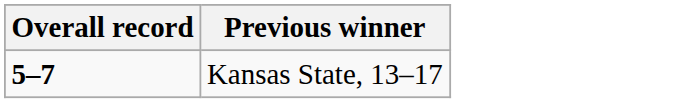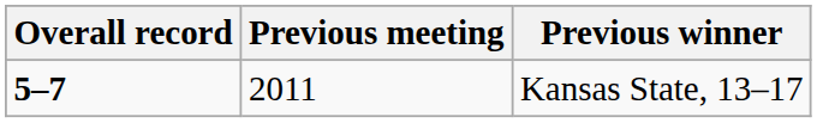+ column: Previous meeting | 2011
